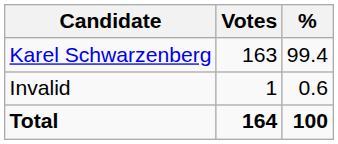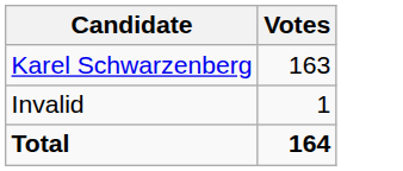- column: % | 99.4 | 0.6 | 100
